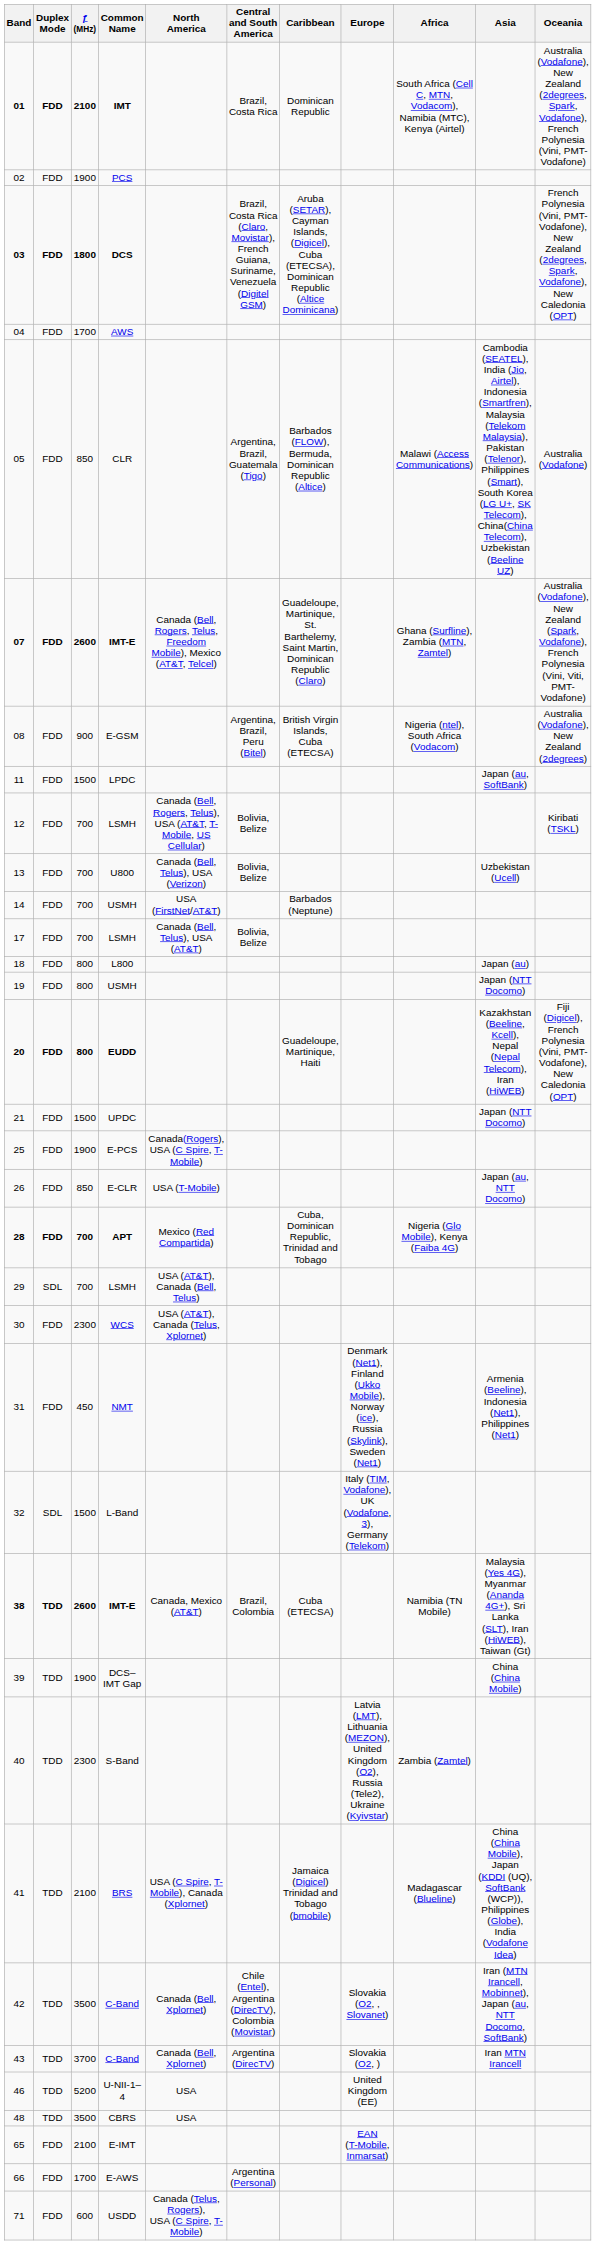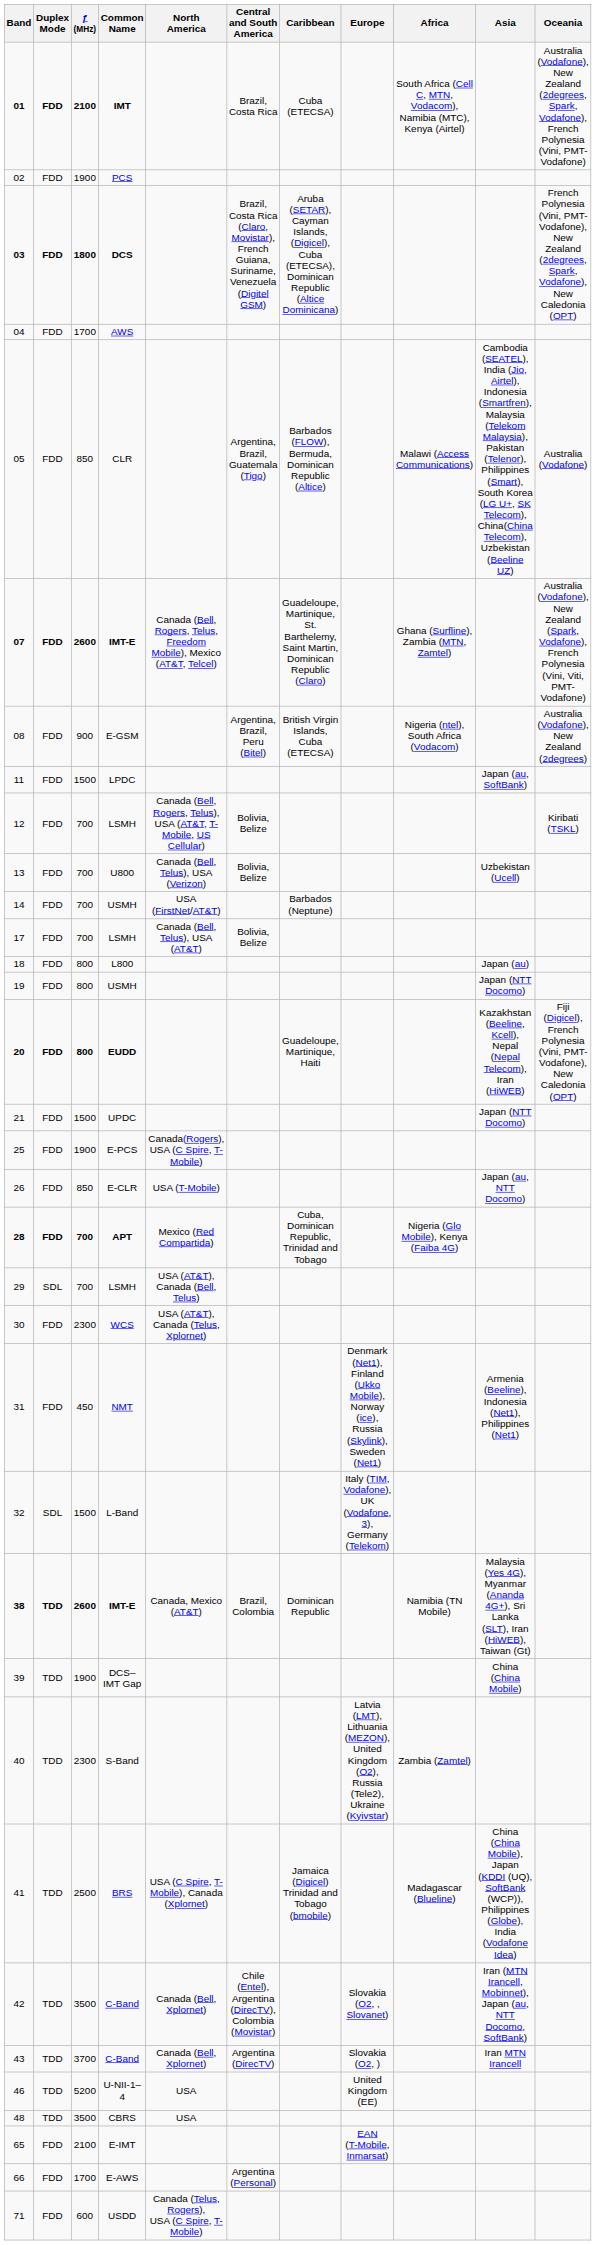01 | Caribbean: Dominican Republic -> Cuba (ETECSA)
38 | Caribbean: Cuba (ETECSA) -> Dominican Republic
41 | ƒ (MHz): 2100 -> 2500
